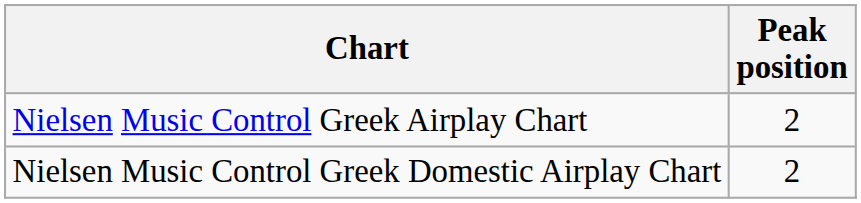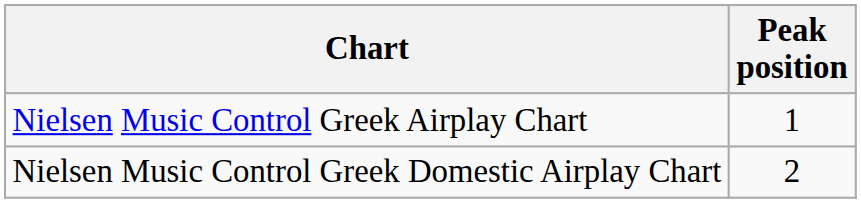Nielsen Music Control Greek Airplay Chart | Peak position: 2 -> 1
